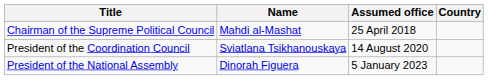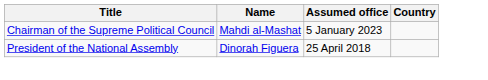Chairman of the Supreme Political Council | Assumed office: 25 April 2018 -> 5 January 2023
- row: President of the Coordination Council | Sviatlana Tsikhanouskaya | 14 August 2020
President of the National Assembly | Assumed office: 5 January 2023 -> 25 April 2018
